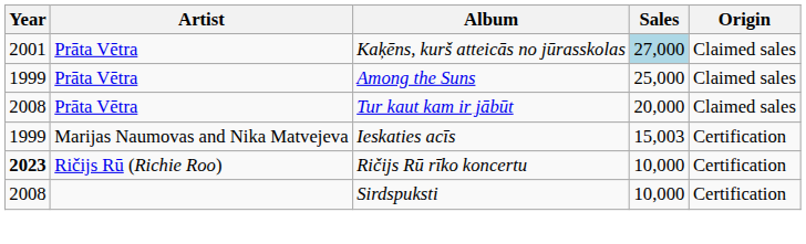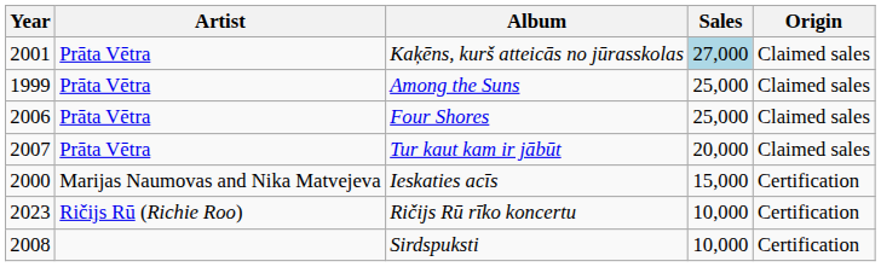+ row: 2006 | Prāta Vētra | Four Shores | 25,000 | Claimed sales
Tur kaut kam ir jābūt | Year: 2008 -> 2007
Ieskaties acīs | Year: 1999 -> 2000
Ieskaties acīs | Sales: 15,003 -> 15,000
Ričijs Rū rīko koncertu | Year: bold -> normal
